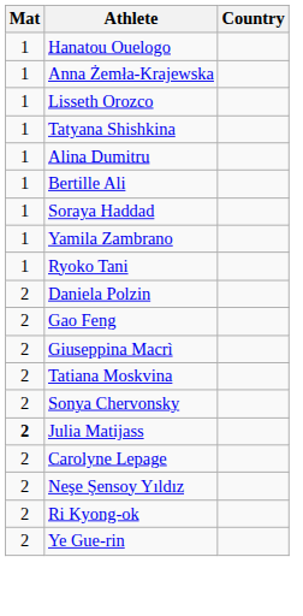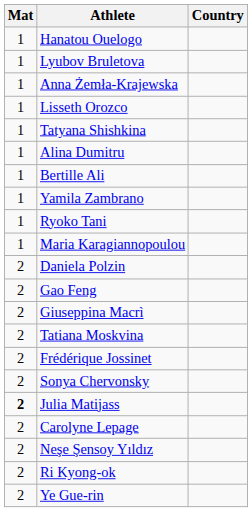+ row: 1 | Lyubov Bruletova
- row: 1 | Soraya Haddad
+ row: 1 | Maria Karagiannopoulou
+ row: 2 | Frédérique Jossinet
